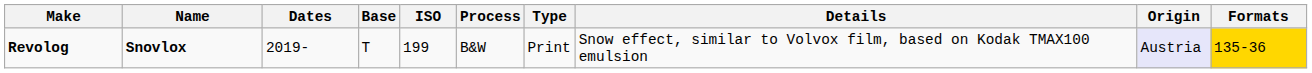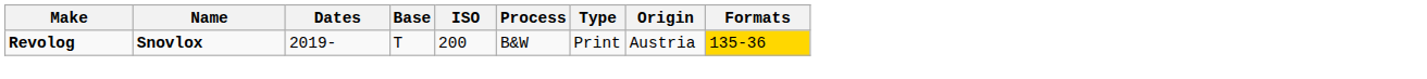- column: Details | Snow effect, similar to Volvox film, based on Kodak TMAX100 emulsion
Revolog | ISO: 199 -> 200
Revolog | Origin: lavender background -> no background
